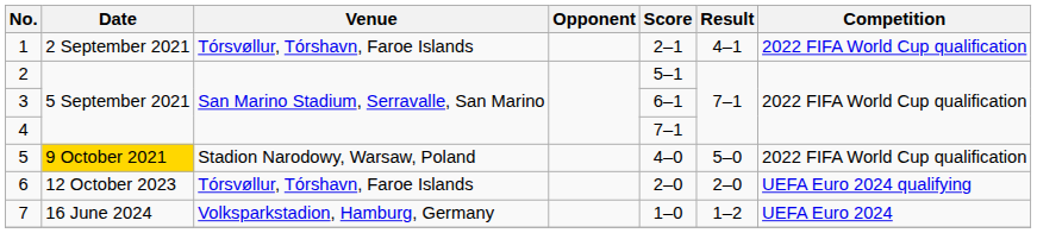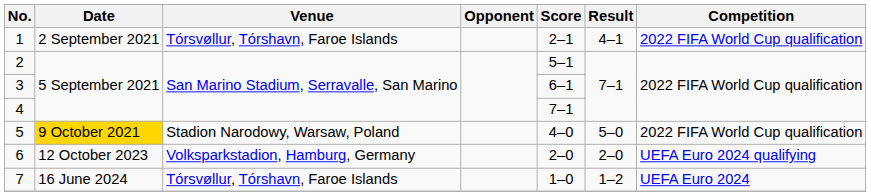6 | Venue: Tórsvøllur, Tórshavn, Faroe Islands -> Volksparkstadion, Hamburg, Germany
7 | Venue: Volksparkstadion, Hamburg, Germany -> Tórsvøllur, Tórshavn, Faroe Islands
